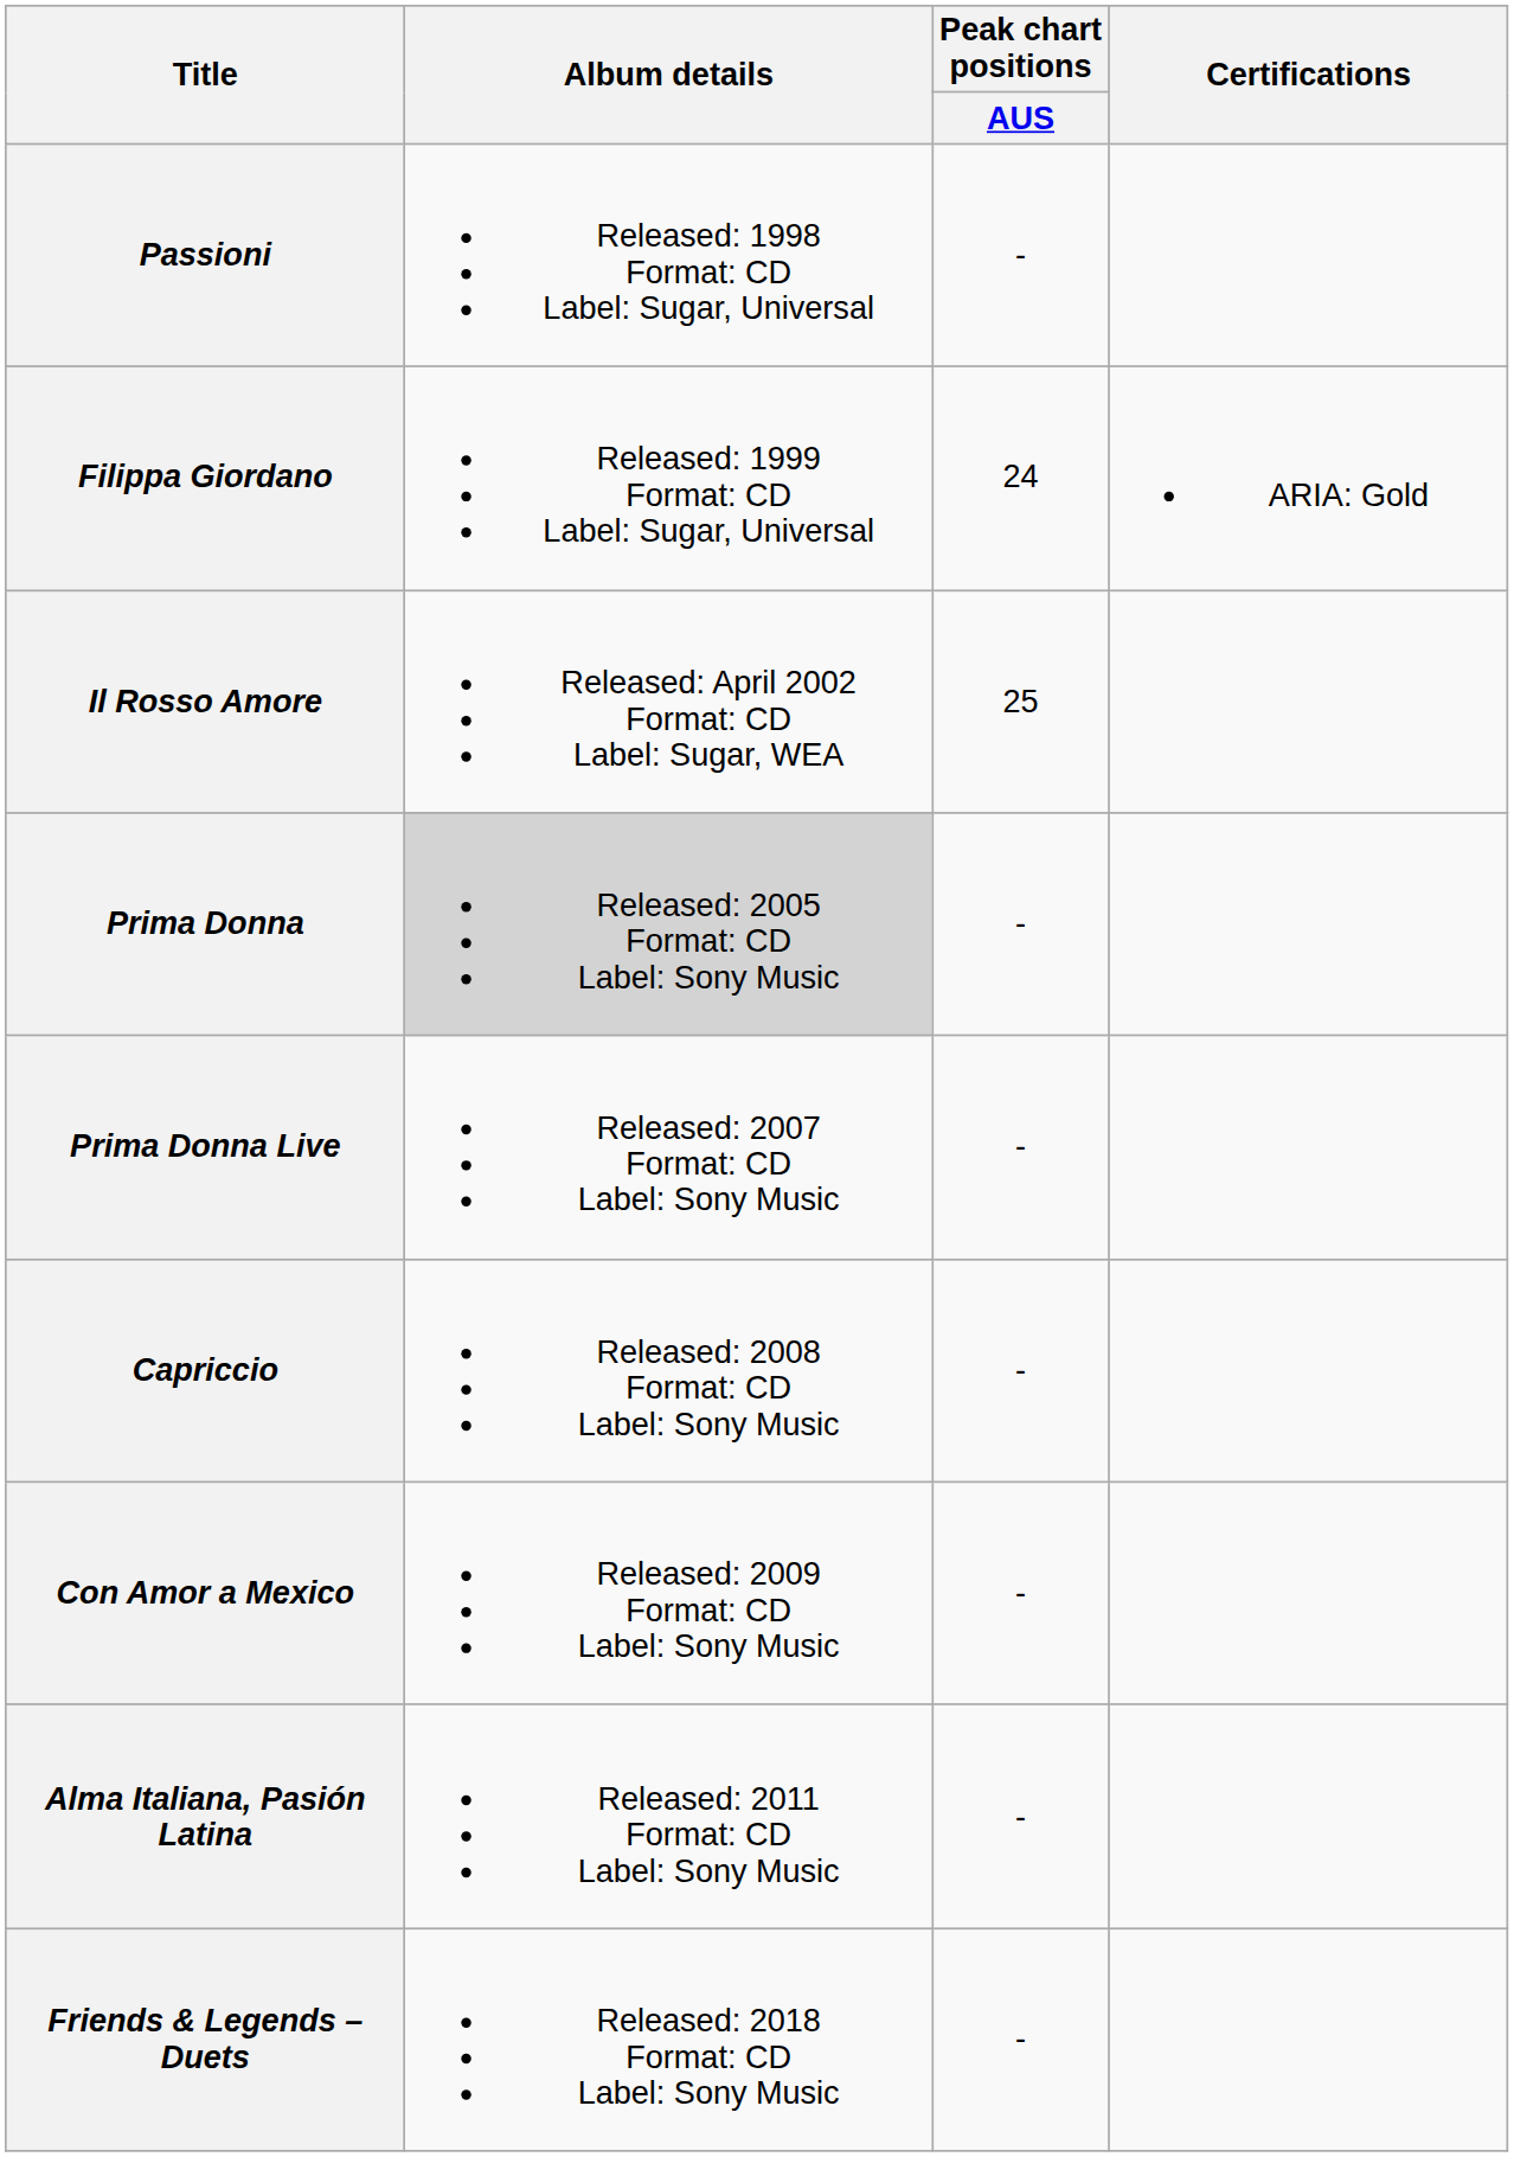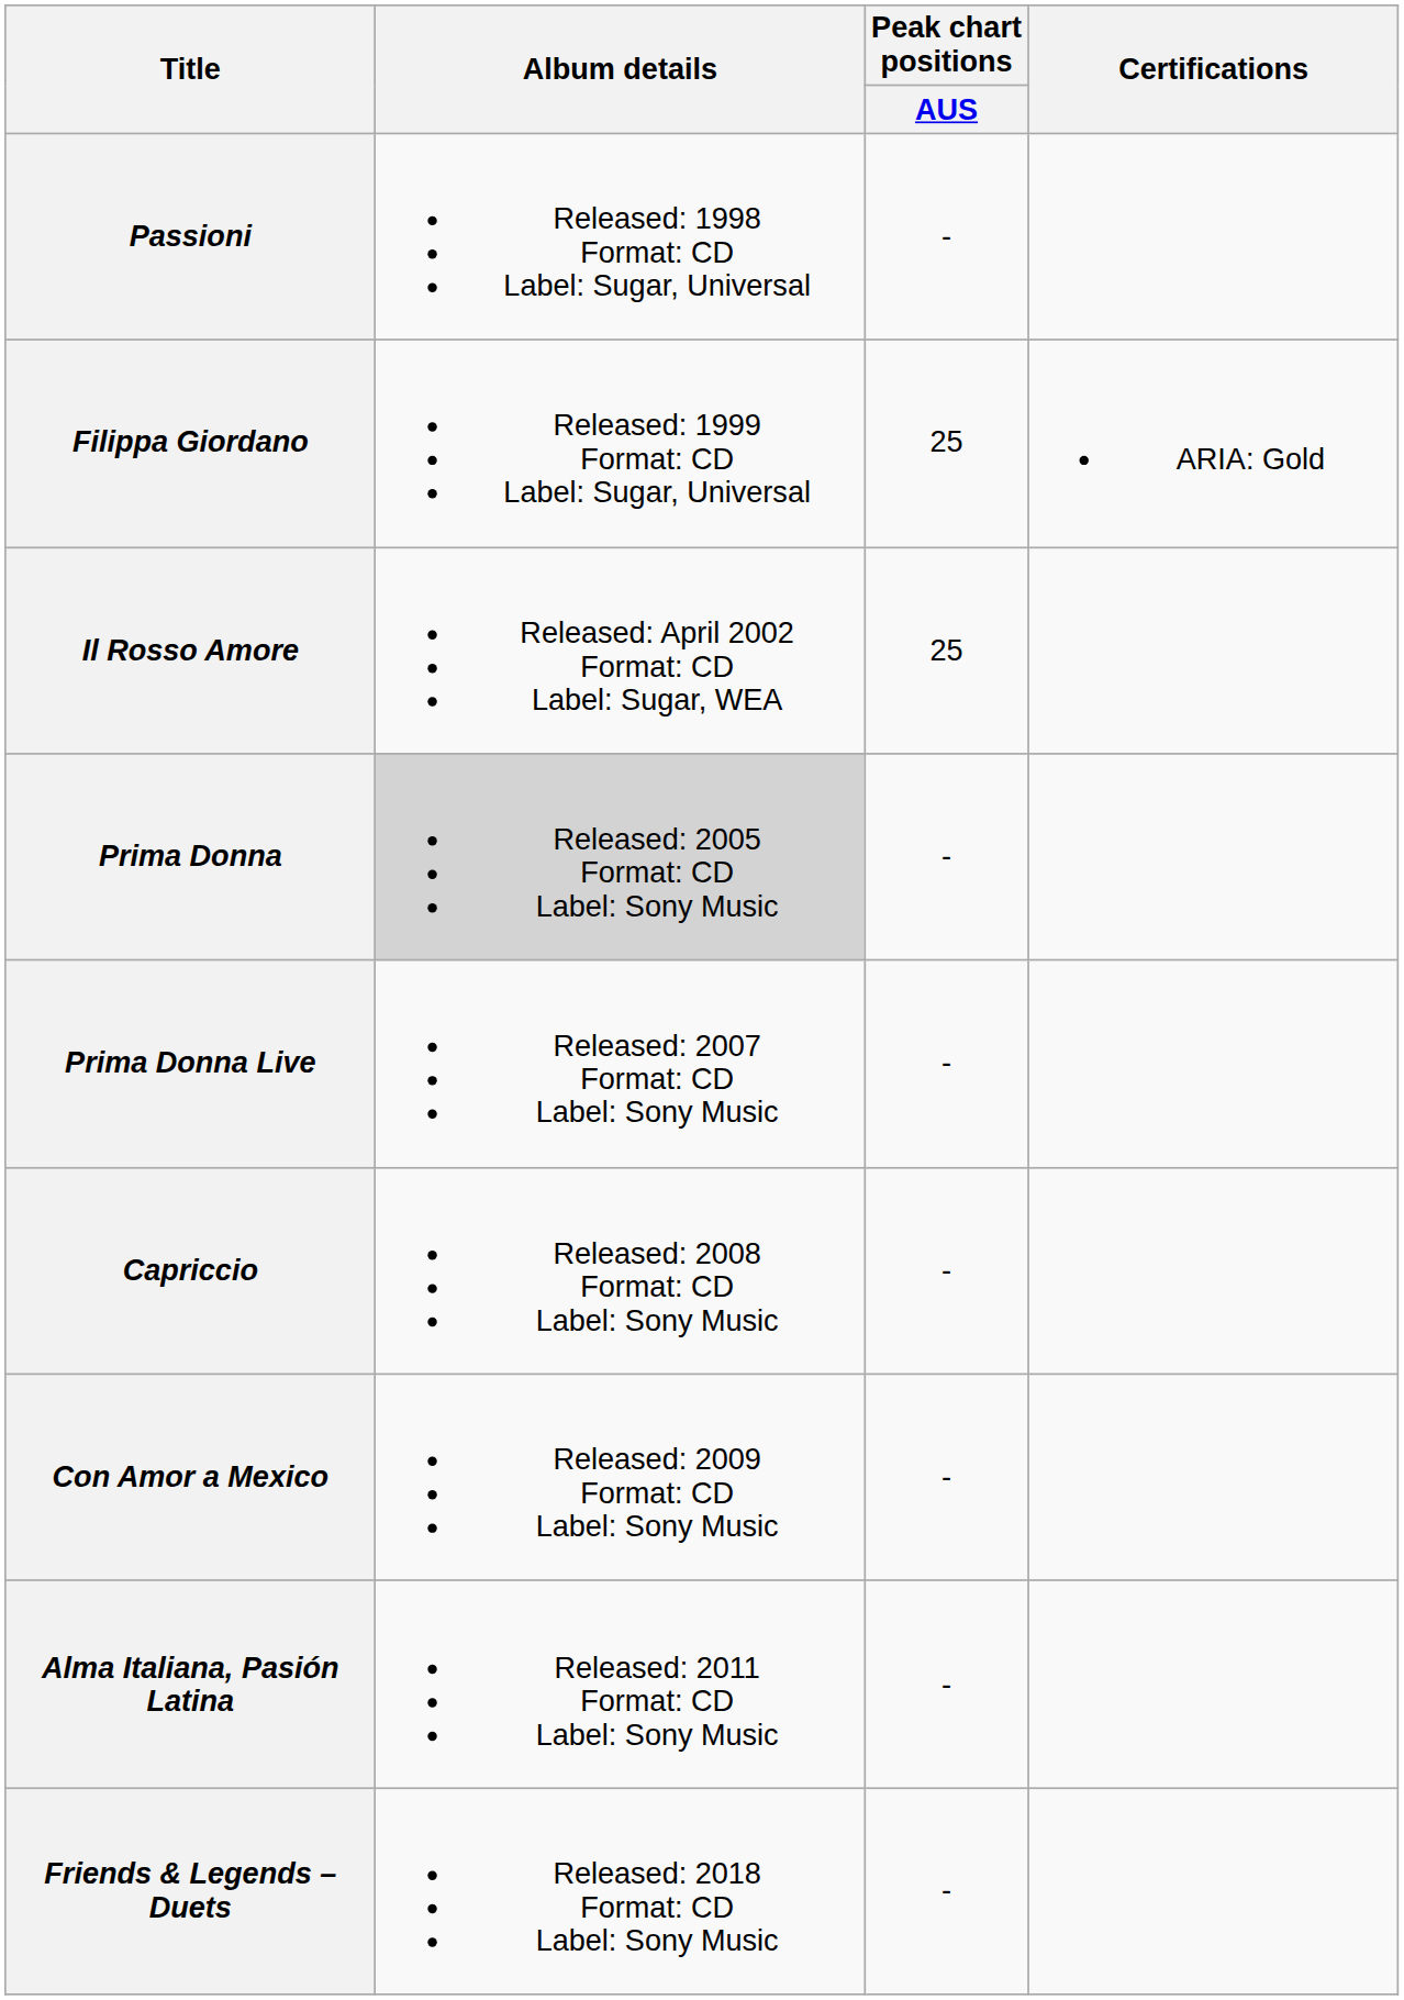Filippa Giordano | Peak chart positions / AUS: 24 -> 25
